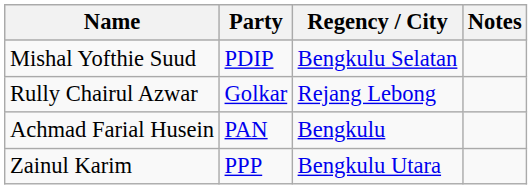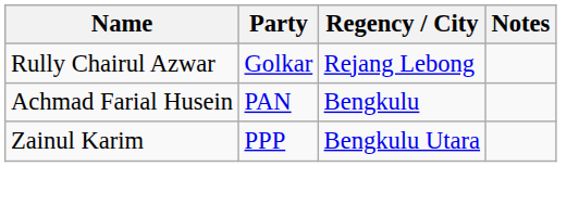- row: Mishal Yofthie Suud | PDIP | Bengkulu Selatan
